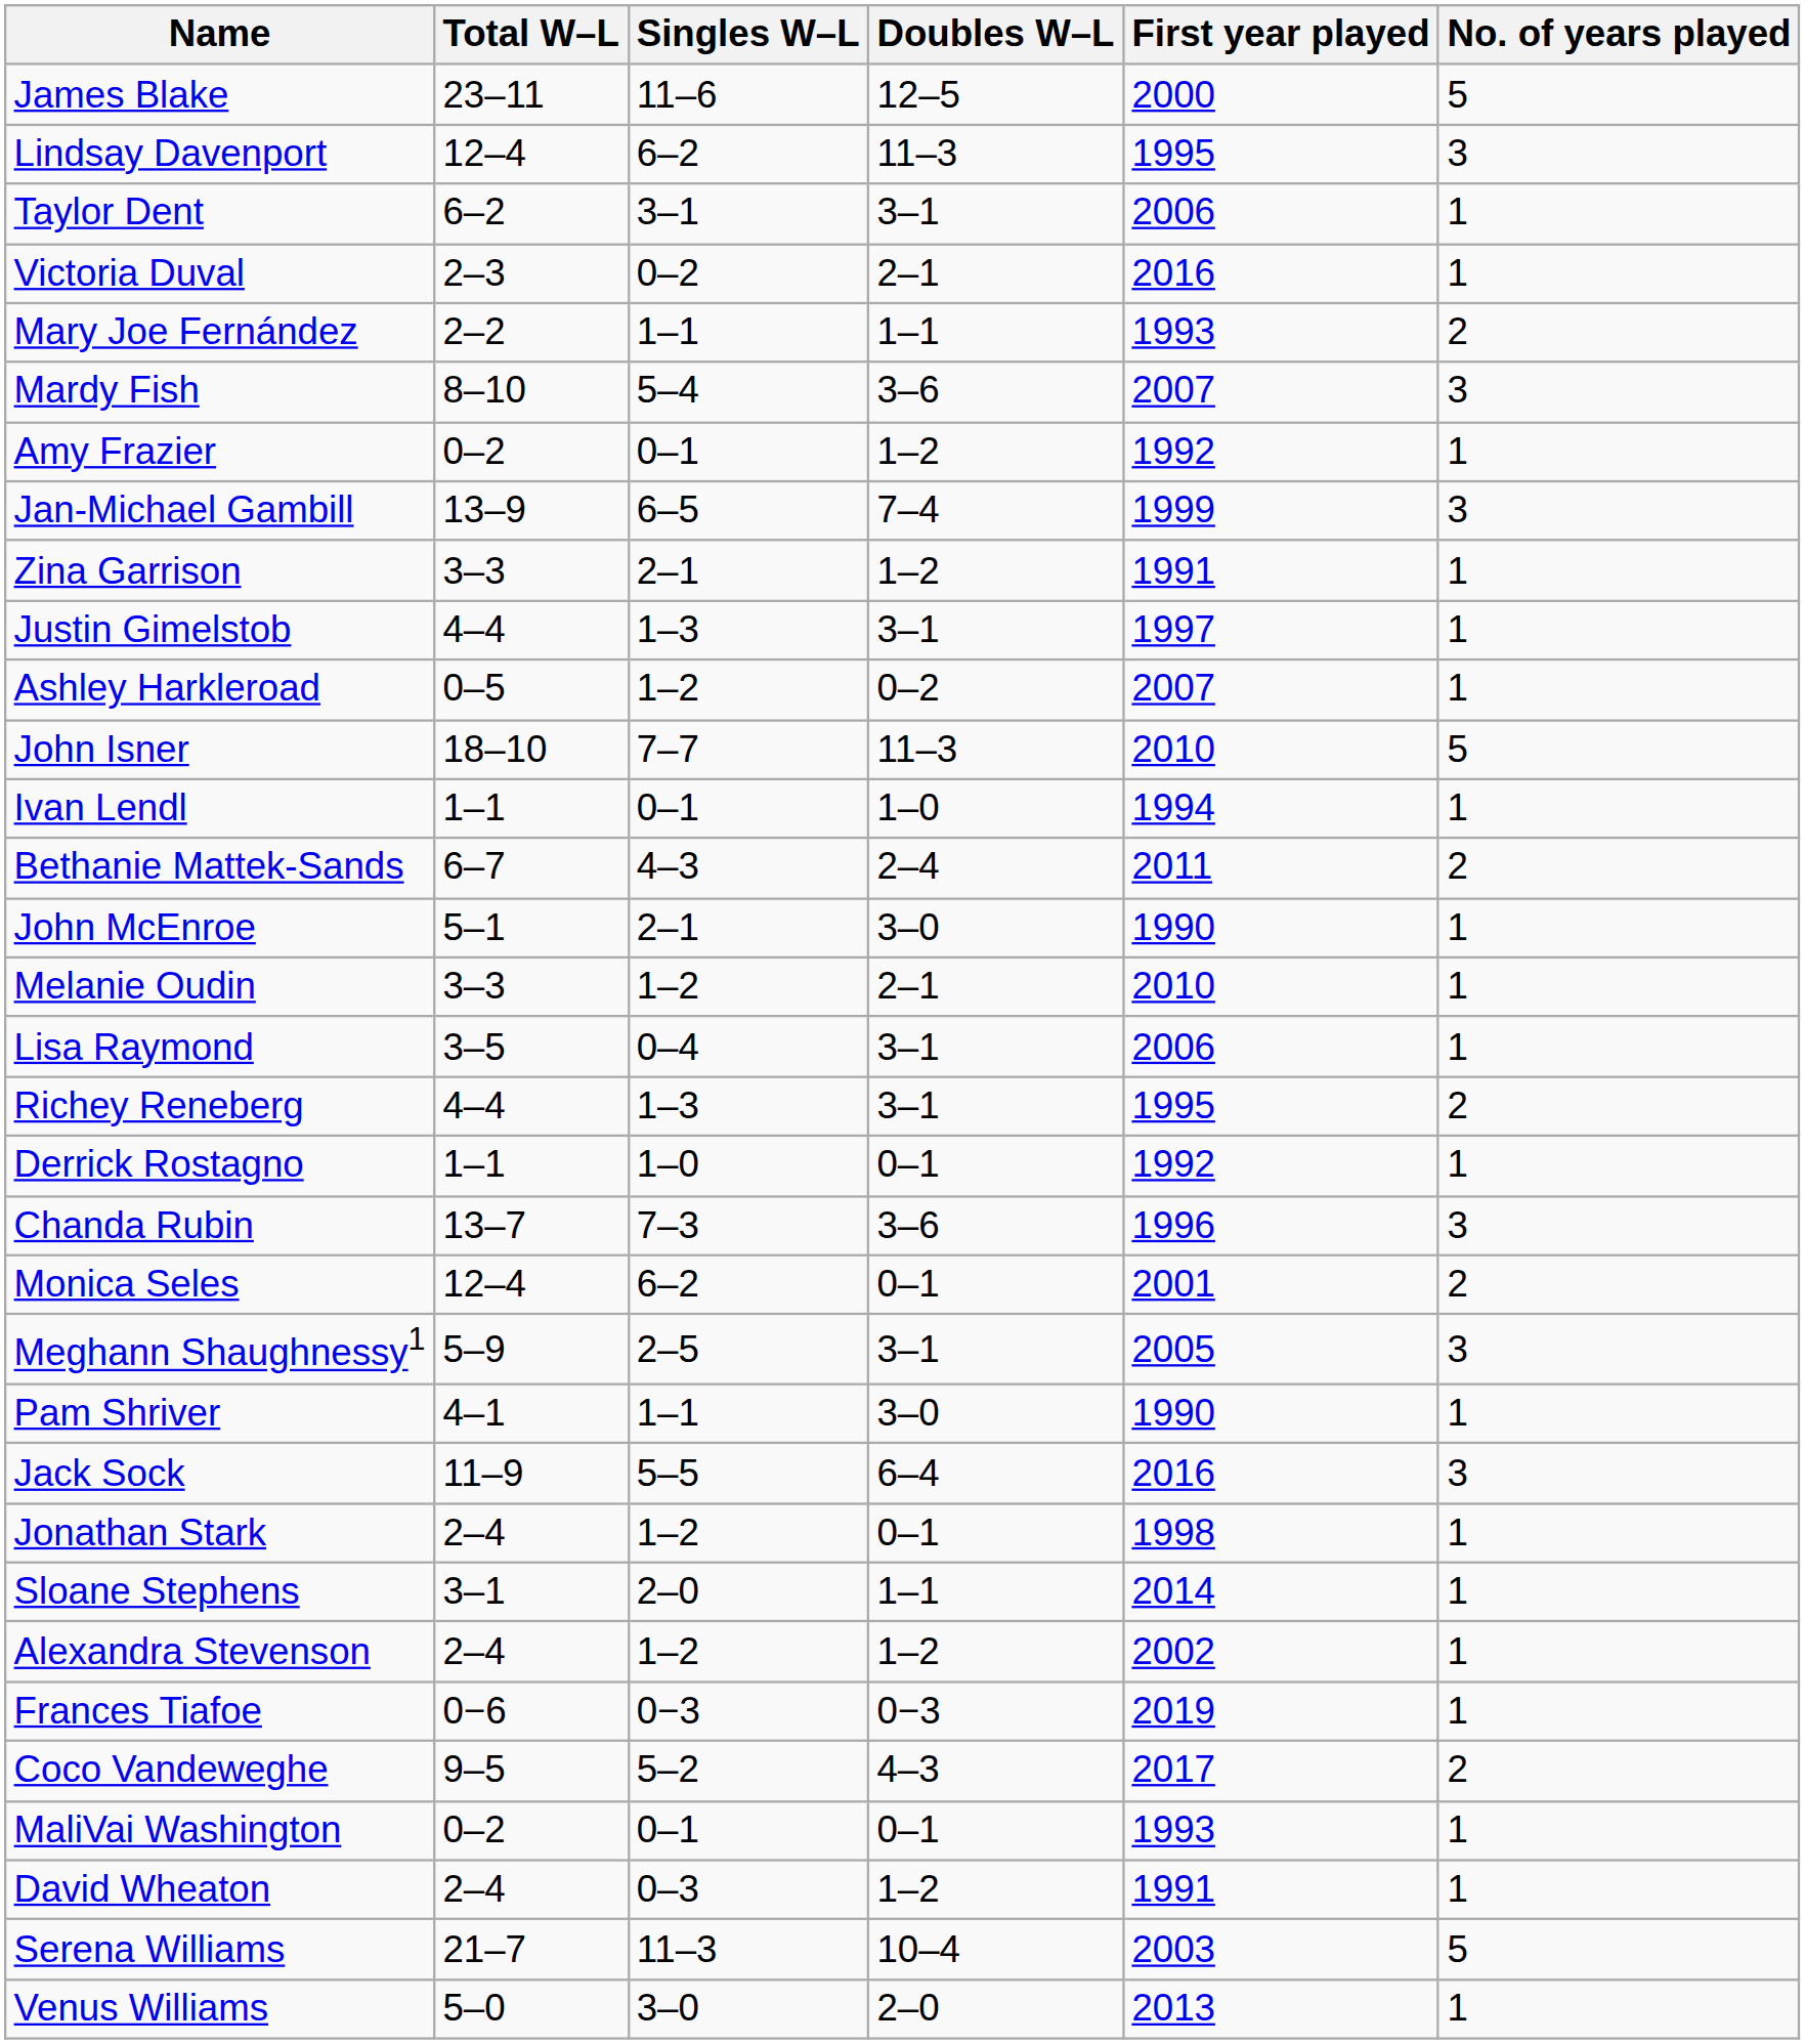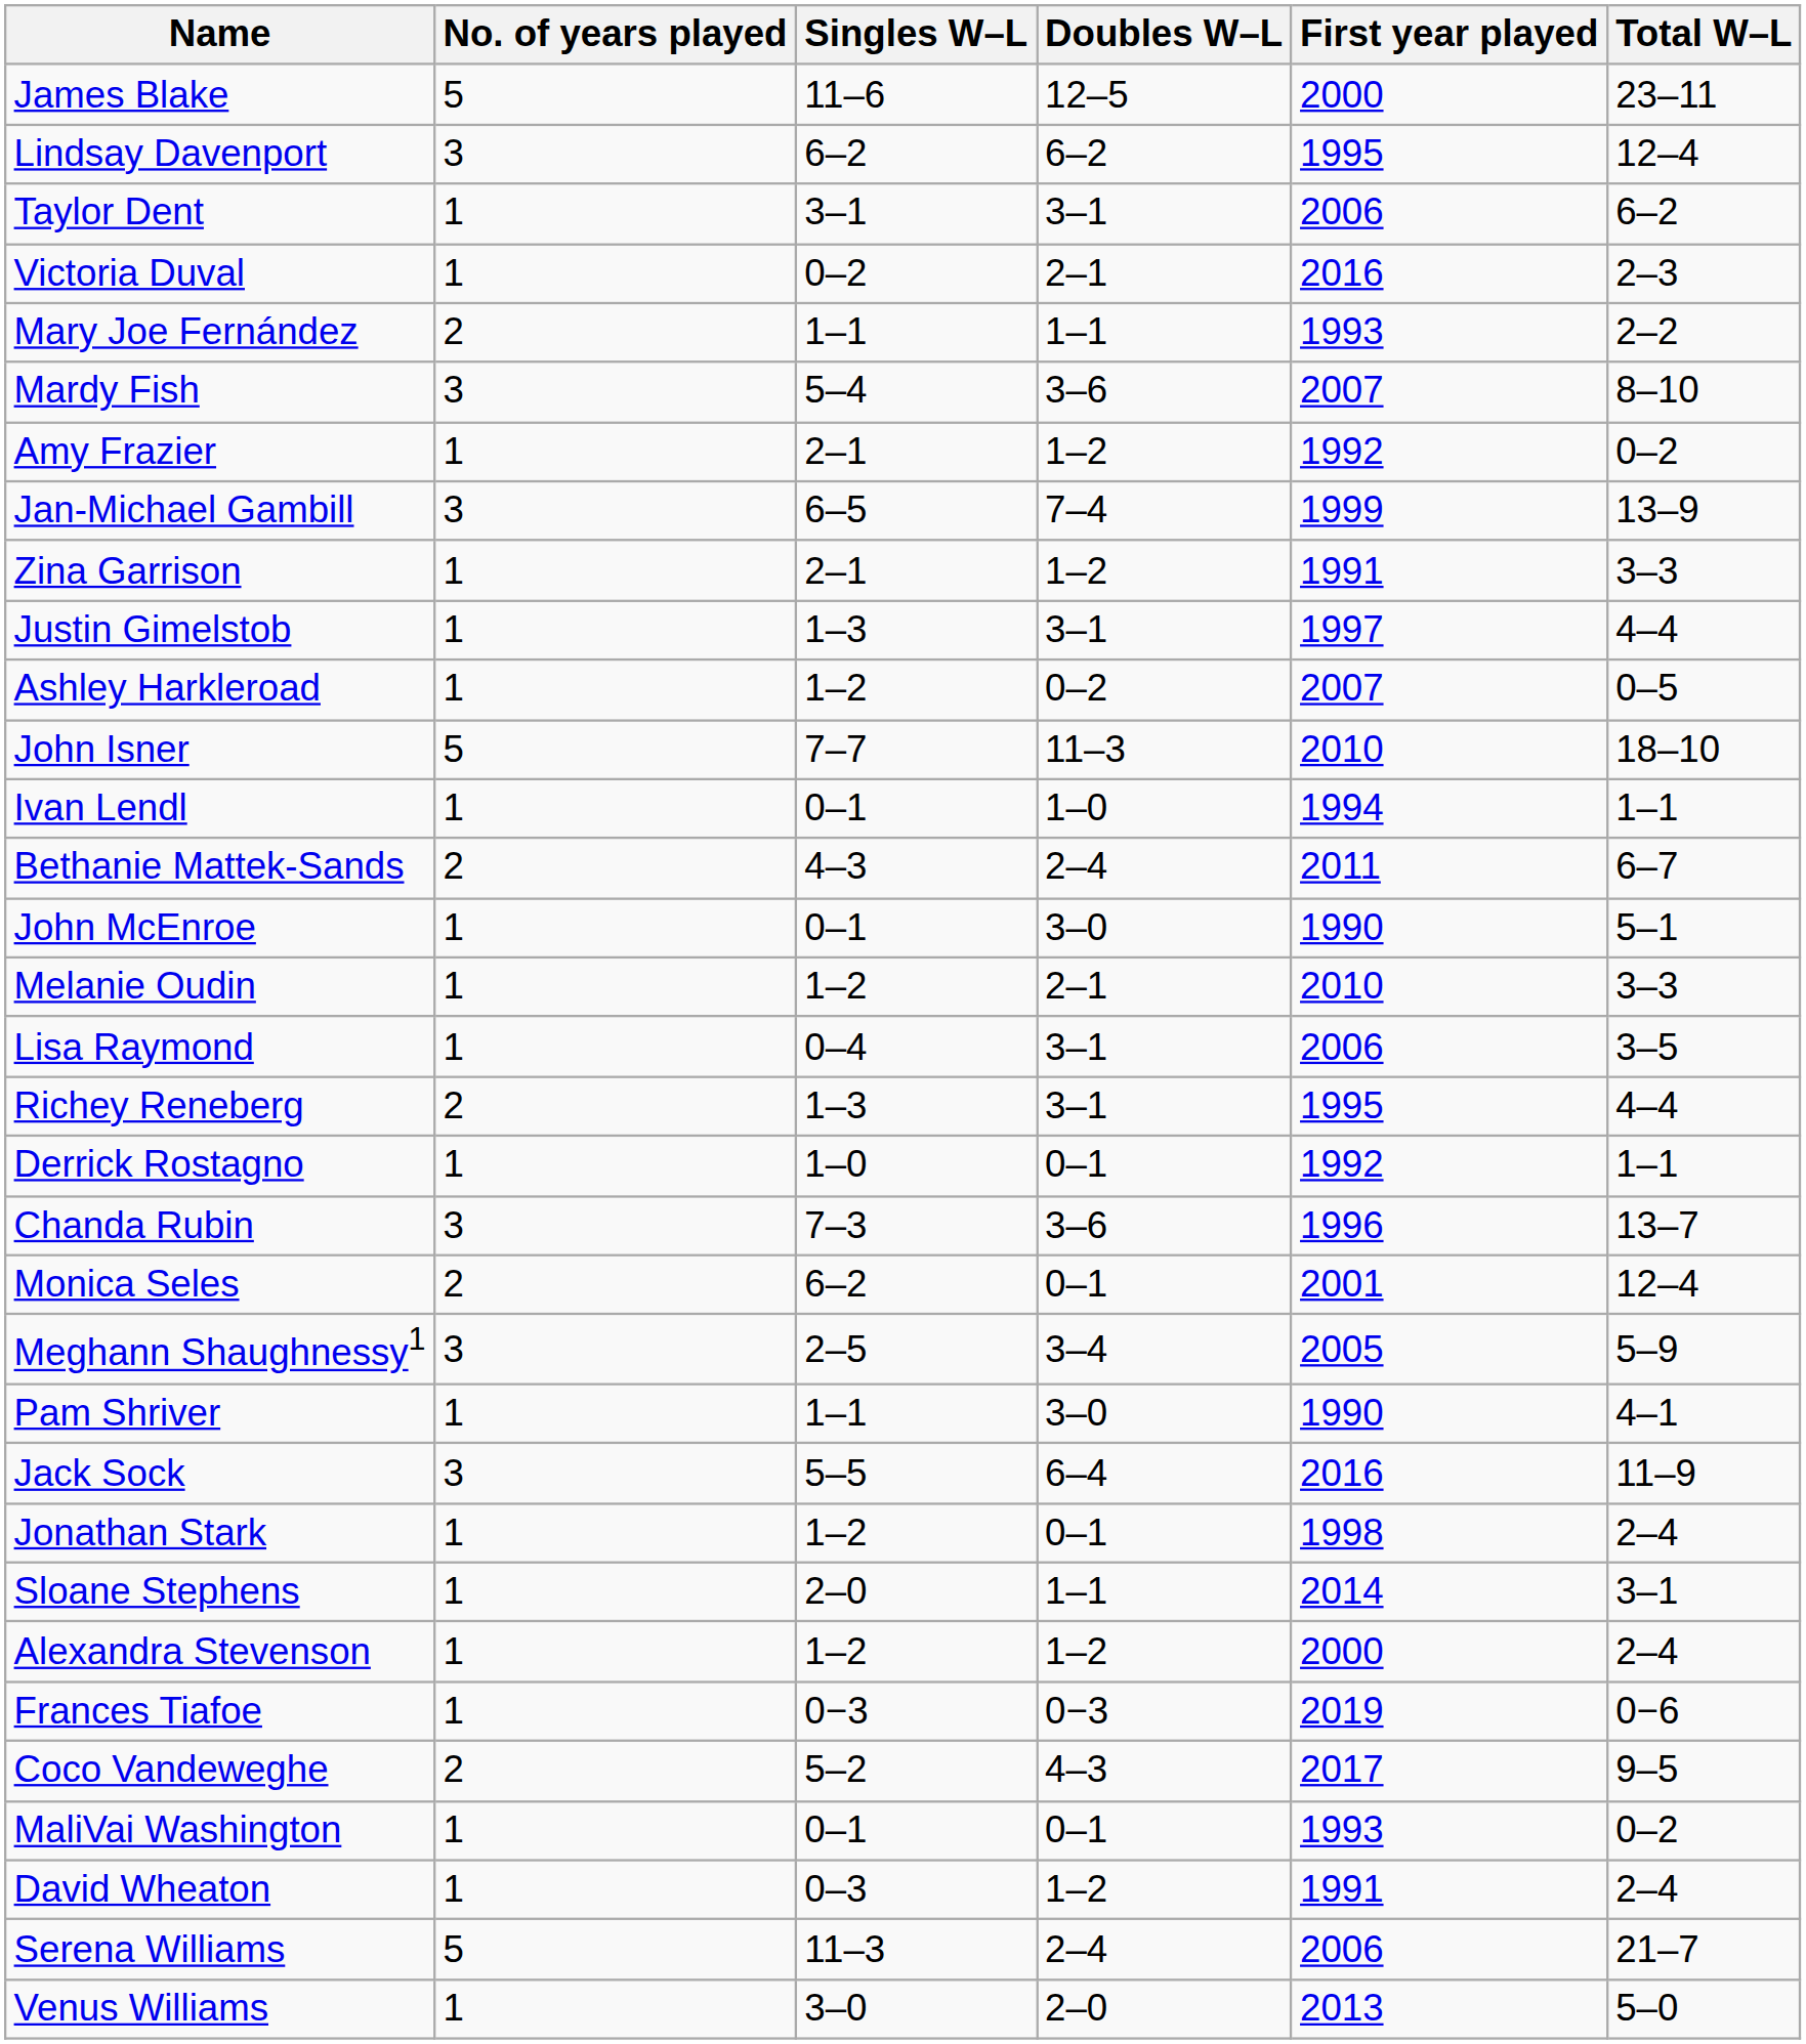columns swapped: Total W–L <-> No. of years played
Lindsay Davenport | Doubles W–L: 11–3 -> 6–2
Amy Frazier | Singles W–L: 0–1 -> 2–1
John McEnroe | Singles W–L: 2–1 -> 0–1
Meghann Shaughnessy1 | Doubles W–L: 3–1 -> 3–4
Alexandra Stevenson | First year played: 2002 -> 2000
Serena Williams | Doubles W–L: 10–4 -> 2–4
Serena Williams | First year played: 2003 -> 2006
